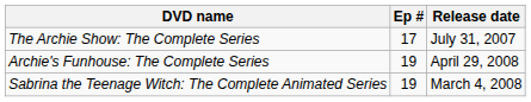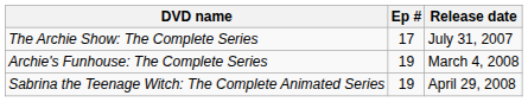Archie's Funhouse: The Complete Series | Release date: April 29, 2008 -> March 4, 2008
Sabrina the Teenage Witch: The Complete Animated Series | Release date: March 4, 2008 -> April 29, 2008
